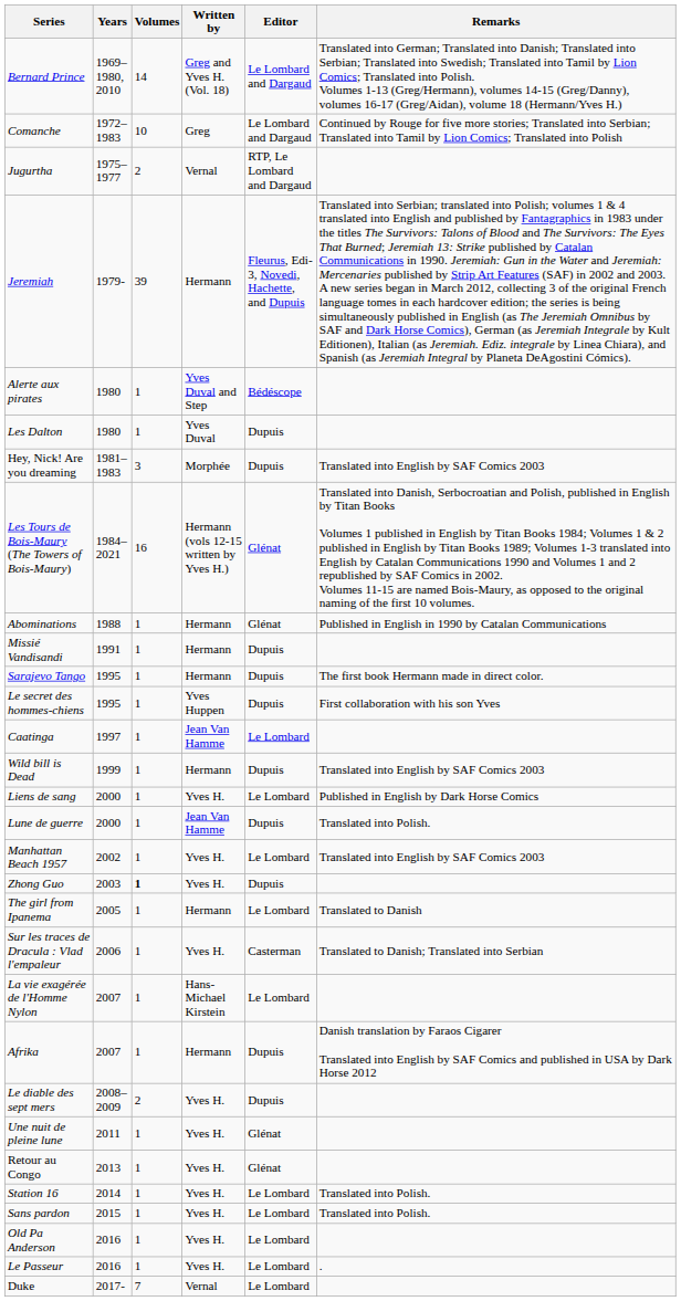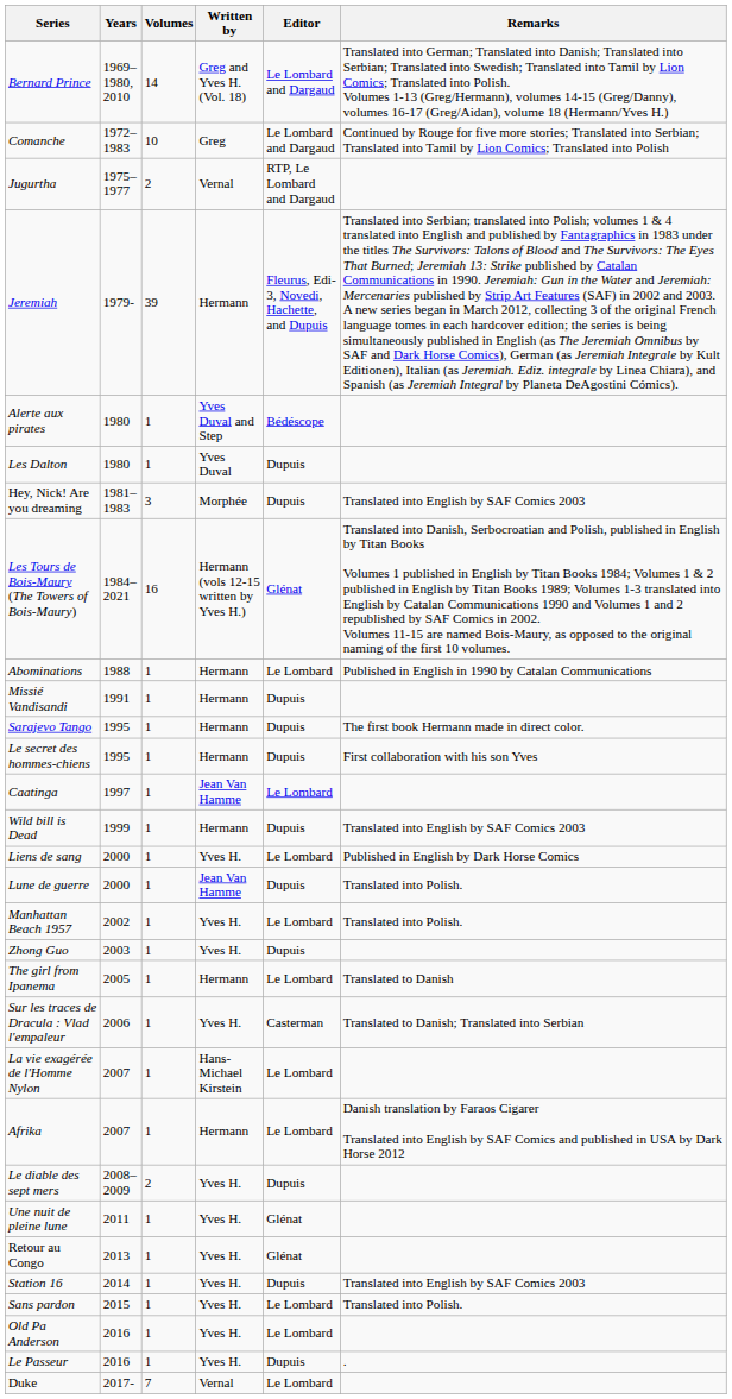Abominations | Editor: Glénat -> Le Lombard
Le secret des hommes-chiens | Written by: Yves Huppen -> Hermann
Manhattan Beach 1957 | Remarks: Translated into English by SAF Comics 2003 -> Translated into Polish.
Zhong Guo | Volumes: bold -> normal
Afrika | Editor: Dupuis -> Le Lombard
Station 16 | Editor: Le Lombard -> Dupuis
Station 16 | Remarks: Translated into Polish. -> Translated into English by SAF Comics 2003
Le Passeur | Editor: Le Lombard -> Dupuis
